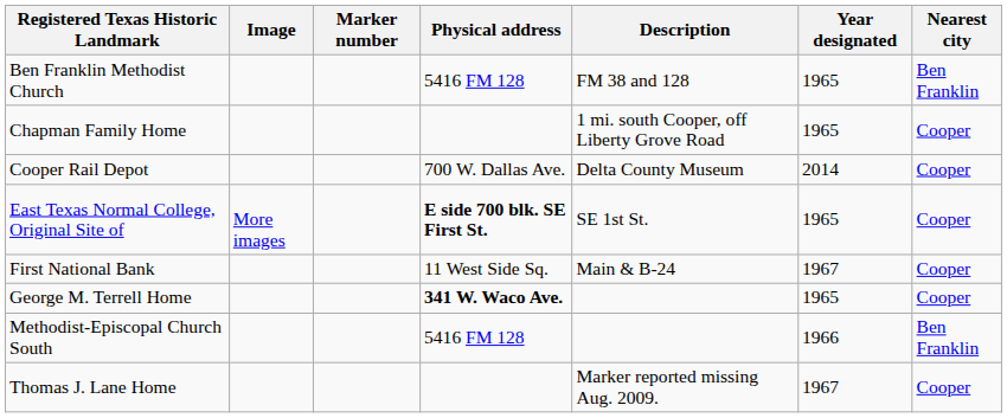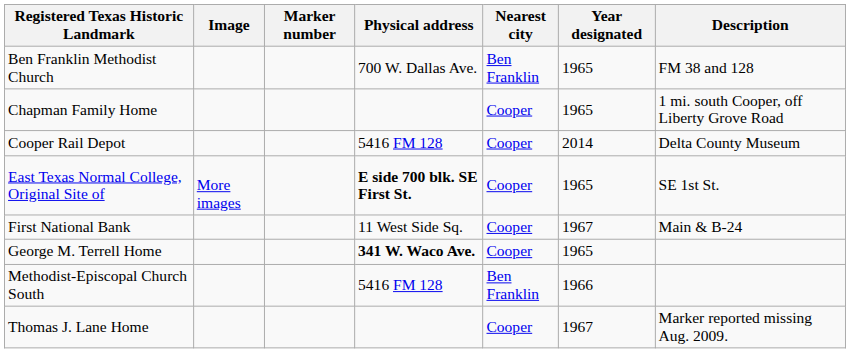columns swapped: Nearest city <-> Description
Ben Franklin Methodist Church | Physical address: 5416 FM 128 -> 700 W. Dallas Ave.
Cooper Rail Depot | Physical address: 700 W. Dallas Ave. -> 5416 FM 128
